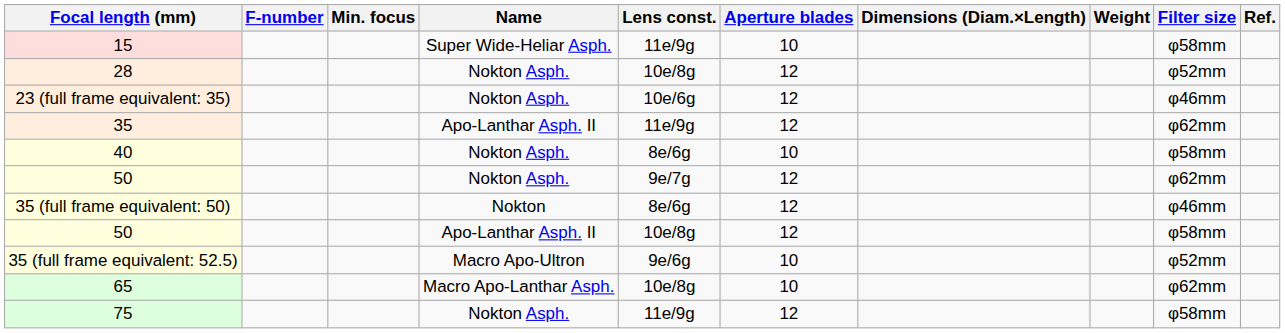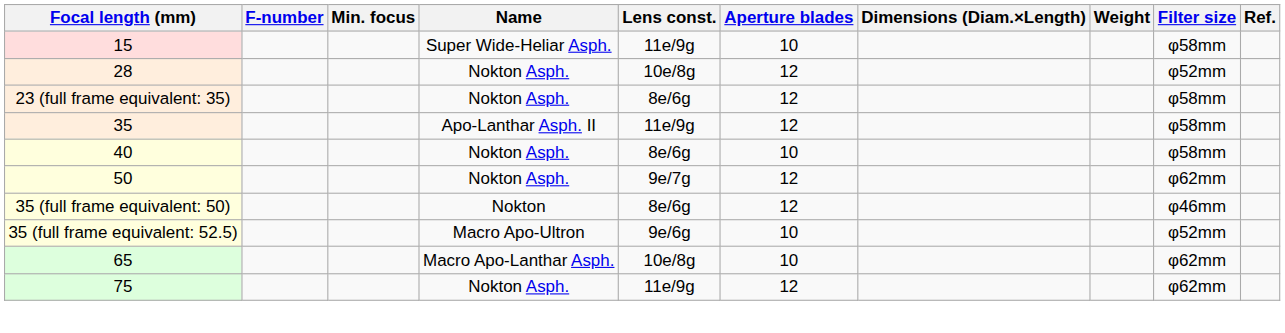23 (full frame equivalent: 35) | Lens const.: 10e/6g -> 8e/6g
23 (full frame equivalent: 35) | Filter size: φ46mm -> φ58mm
35 | Filter size: φ62mm -> φ58mm
- row: 50 | Apo-Lanthar Asph. II | 10e/8g | 12 | φ58mm
75 | Filter size: φ58mm -> φ62mm
